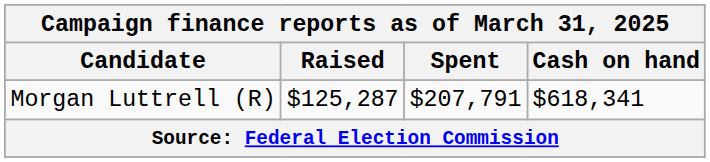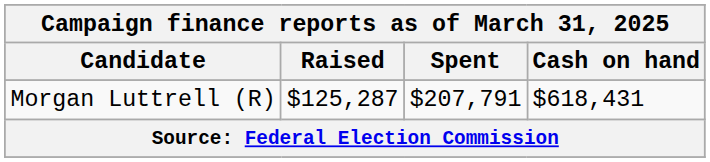Morgan Luttrell (R) | Cash on hand: $618,341 -> $618,431
